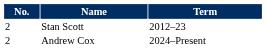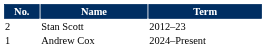Andrew Cox | No.: 2 -> 1
